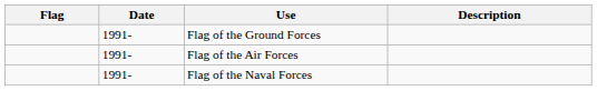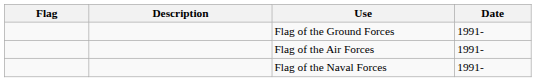columns swapped: Date <-> Description
